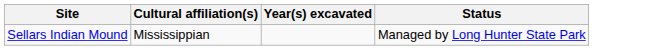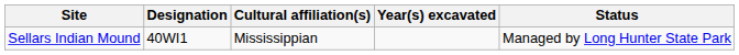+ column: Designation | 40WI1
